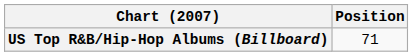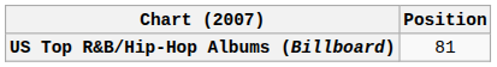US Top R&B/Hip-Hop Albums (Billboard) | Position: 71 -> 81
